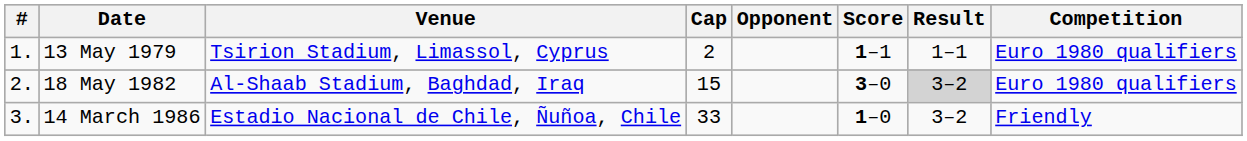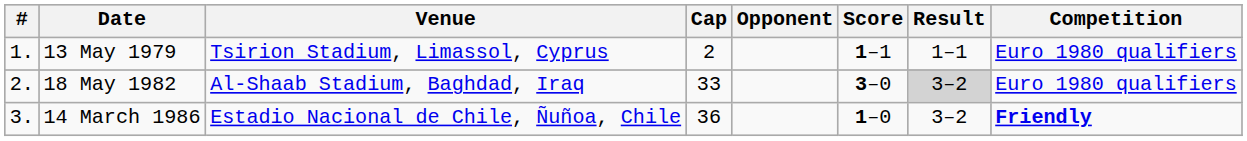18 May 1982 | Cap: 15 -> 33
14 March 1986 | Cap: 33 -> 36
14 March 1986 | Competition: normal -> bold
